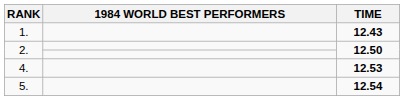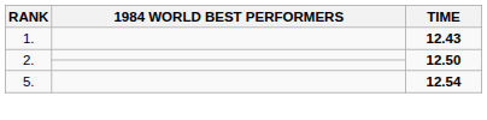- row: 4. | 12.53
